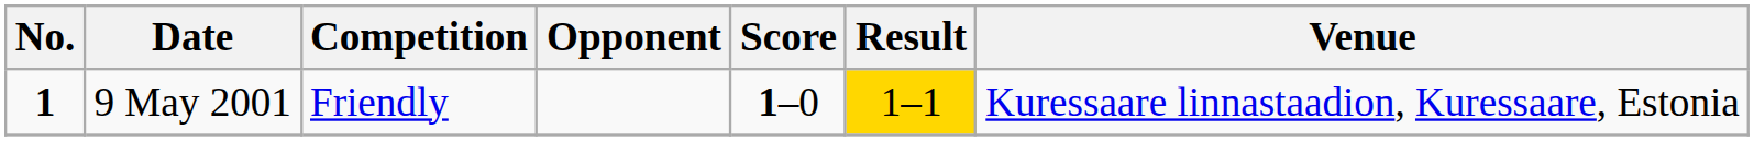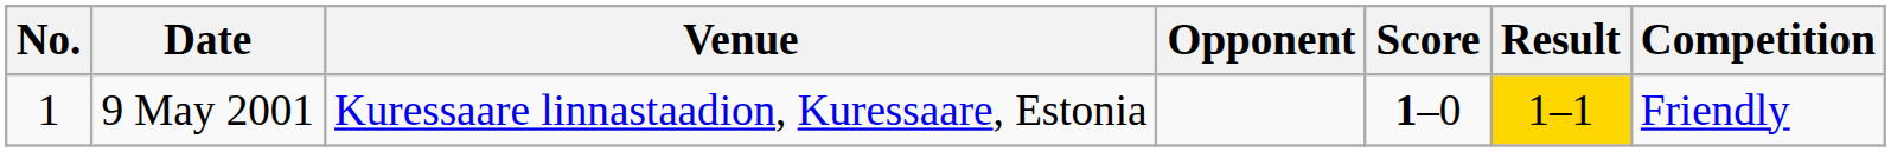columns swapped: Venue <-> Competition
9 May 2001 | No.: bold -> normal
